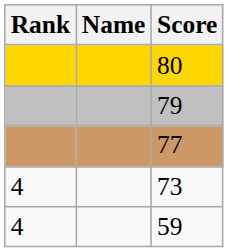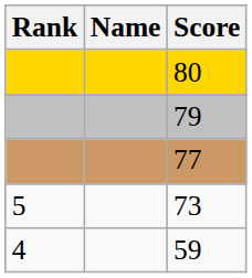73 | Rank: 4 -> 5
